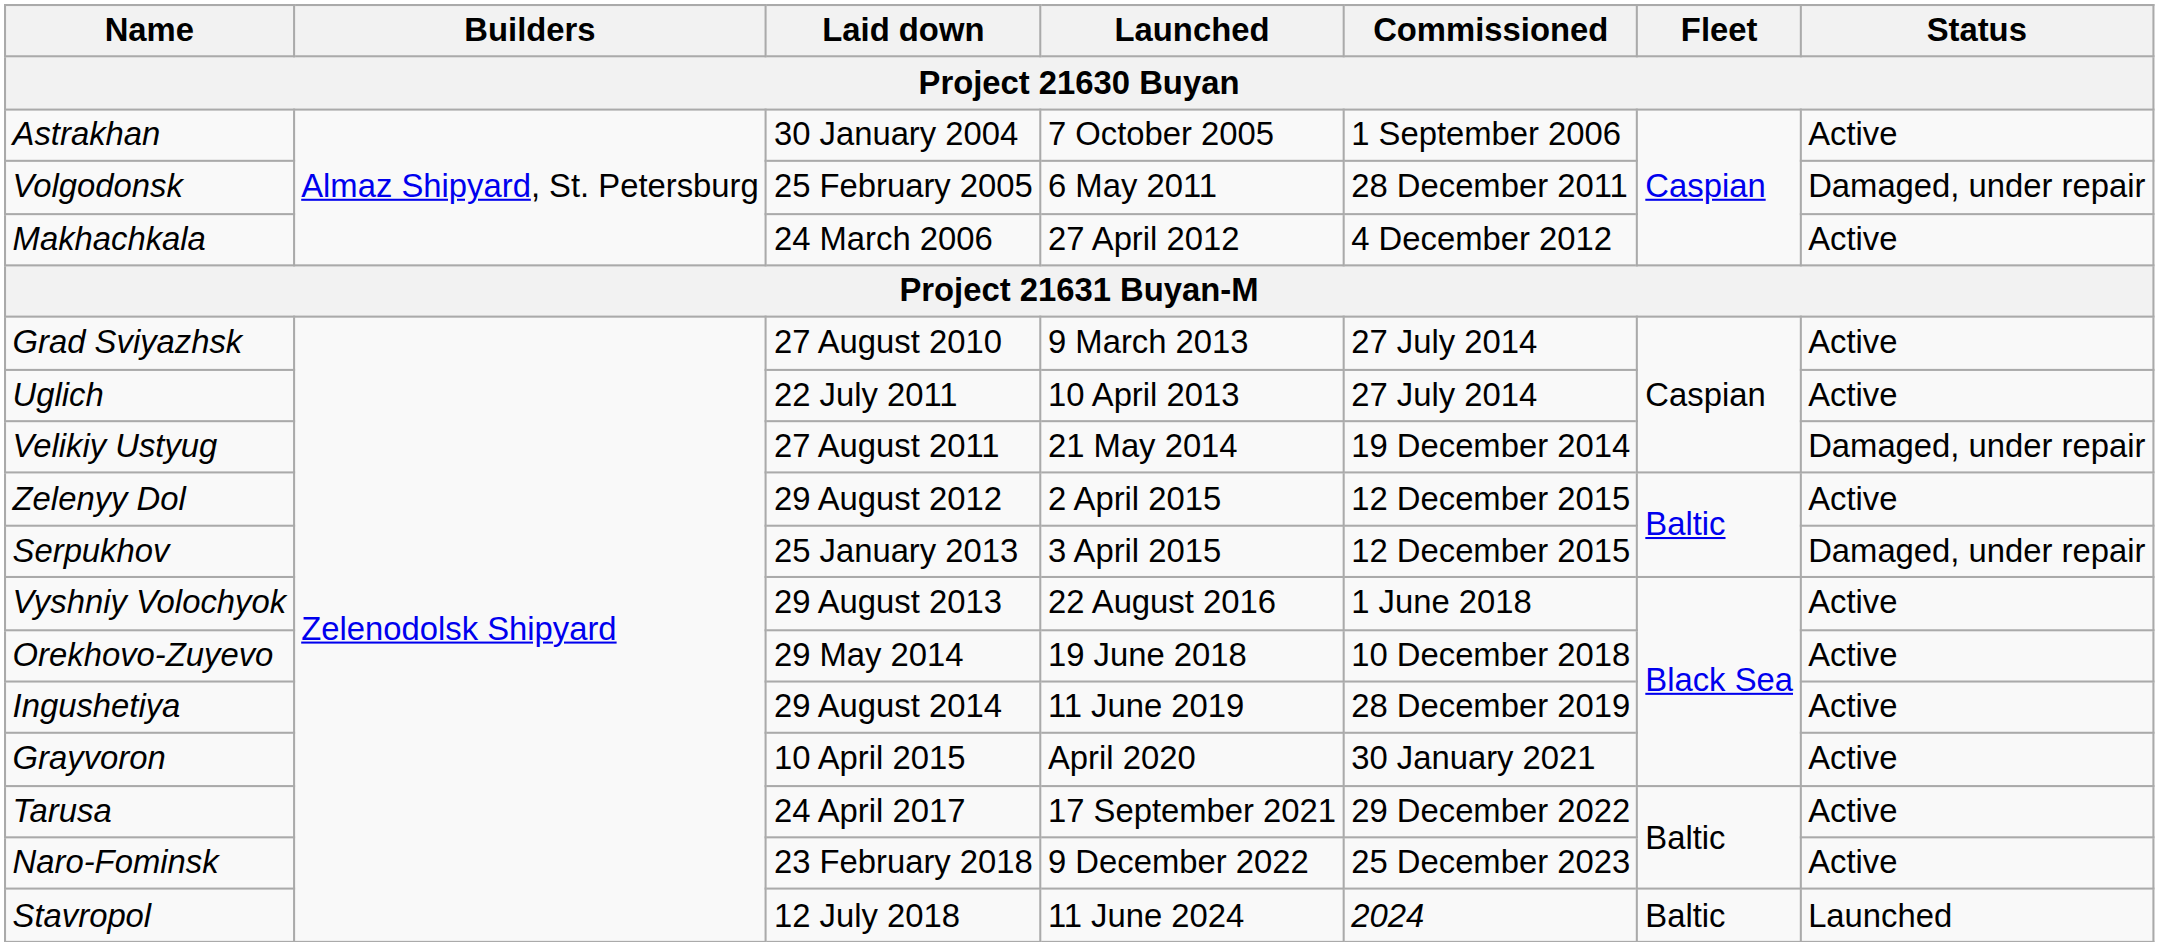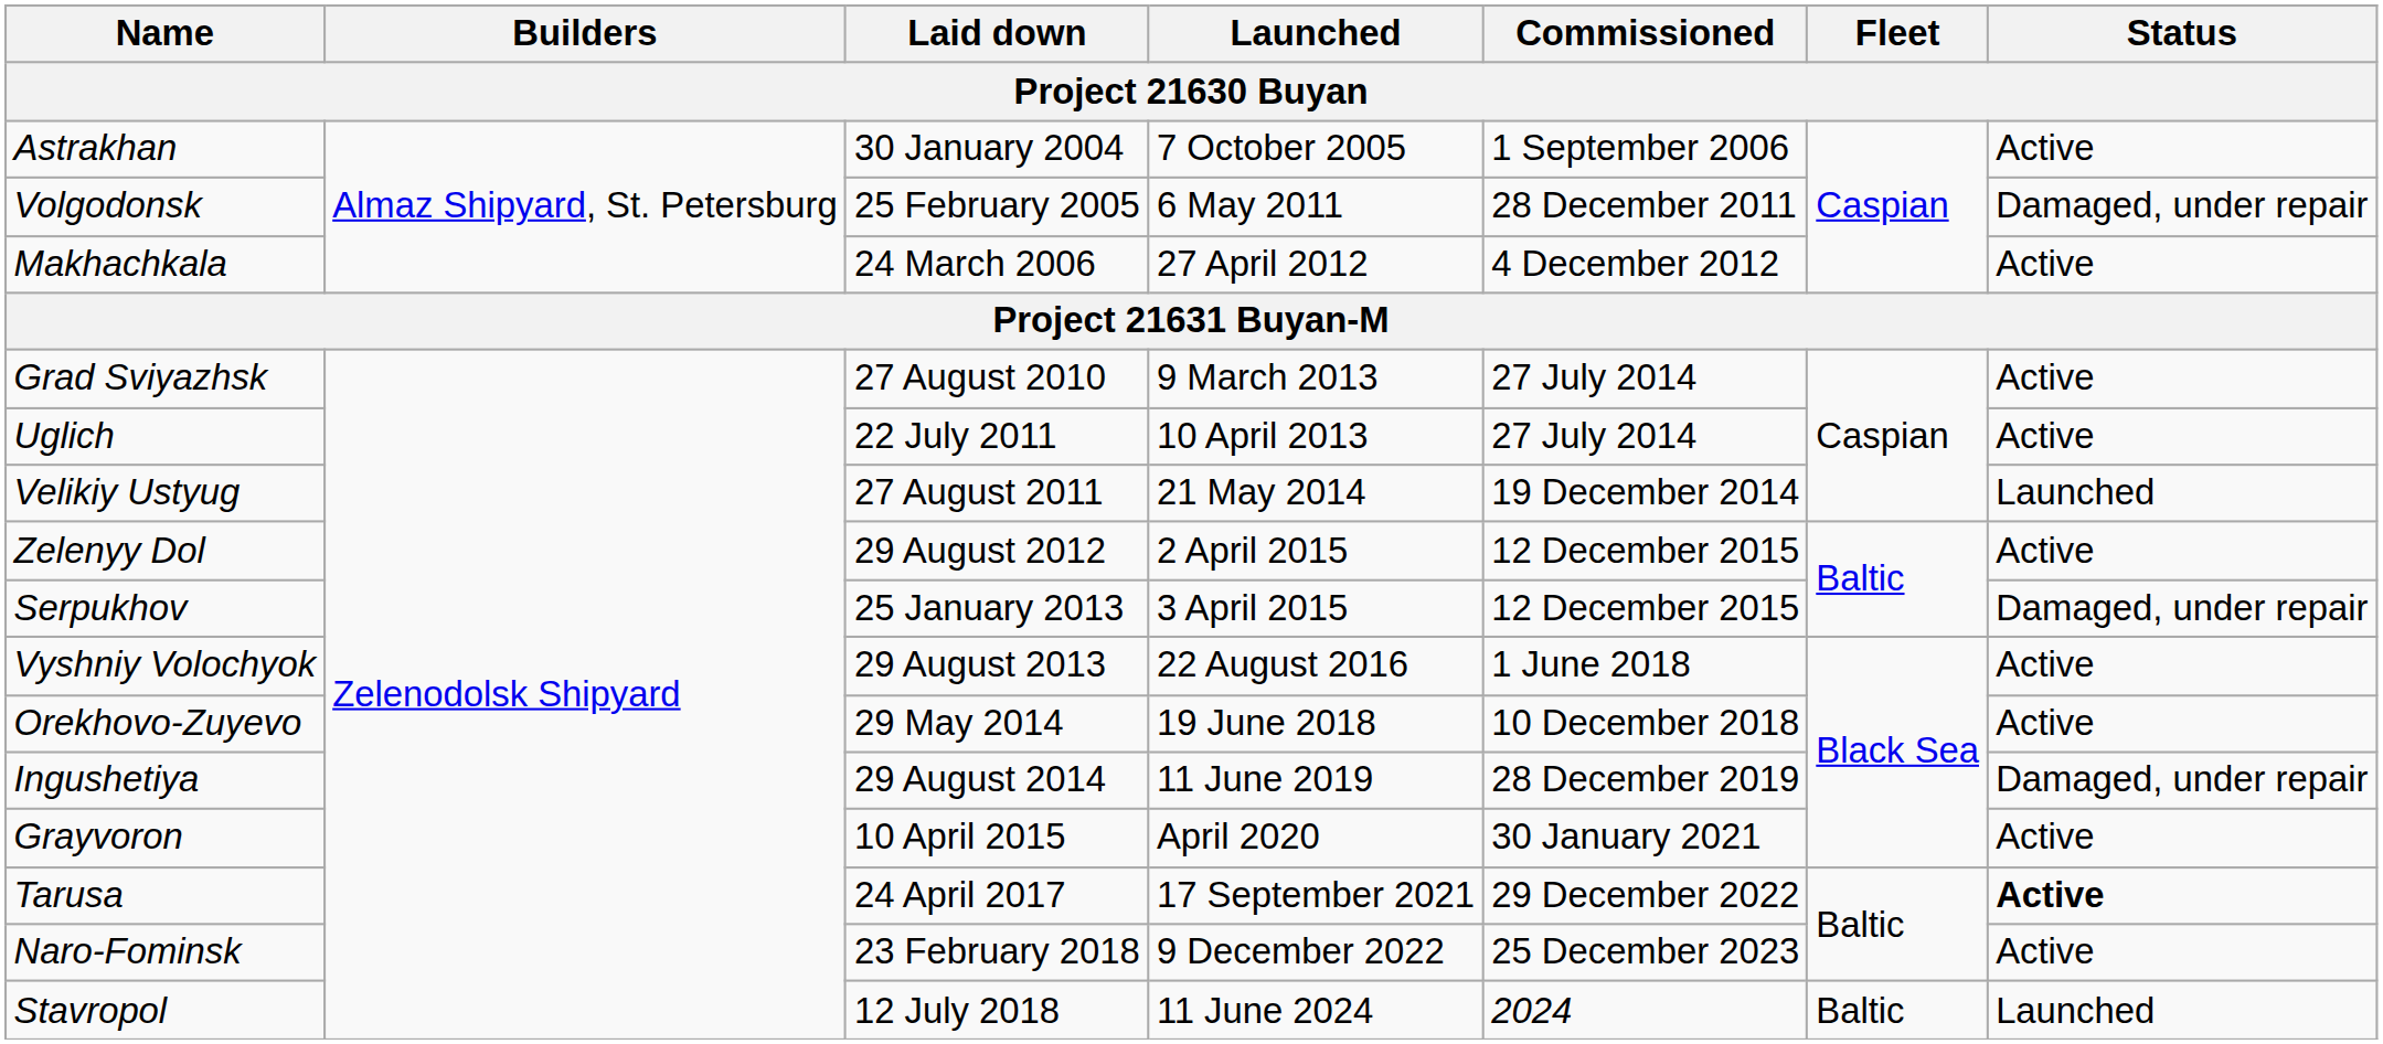Velikiy Ustyug | Status: Damaged, under repair -> Launched
Ingushetiya | Status: Active -> Damaged, under repair
Tarusa | Status: normal -> bold
